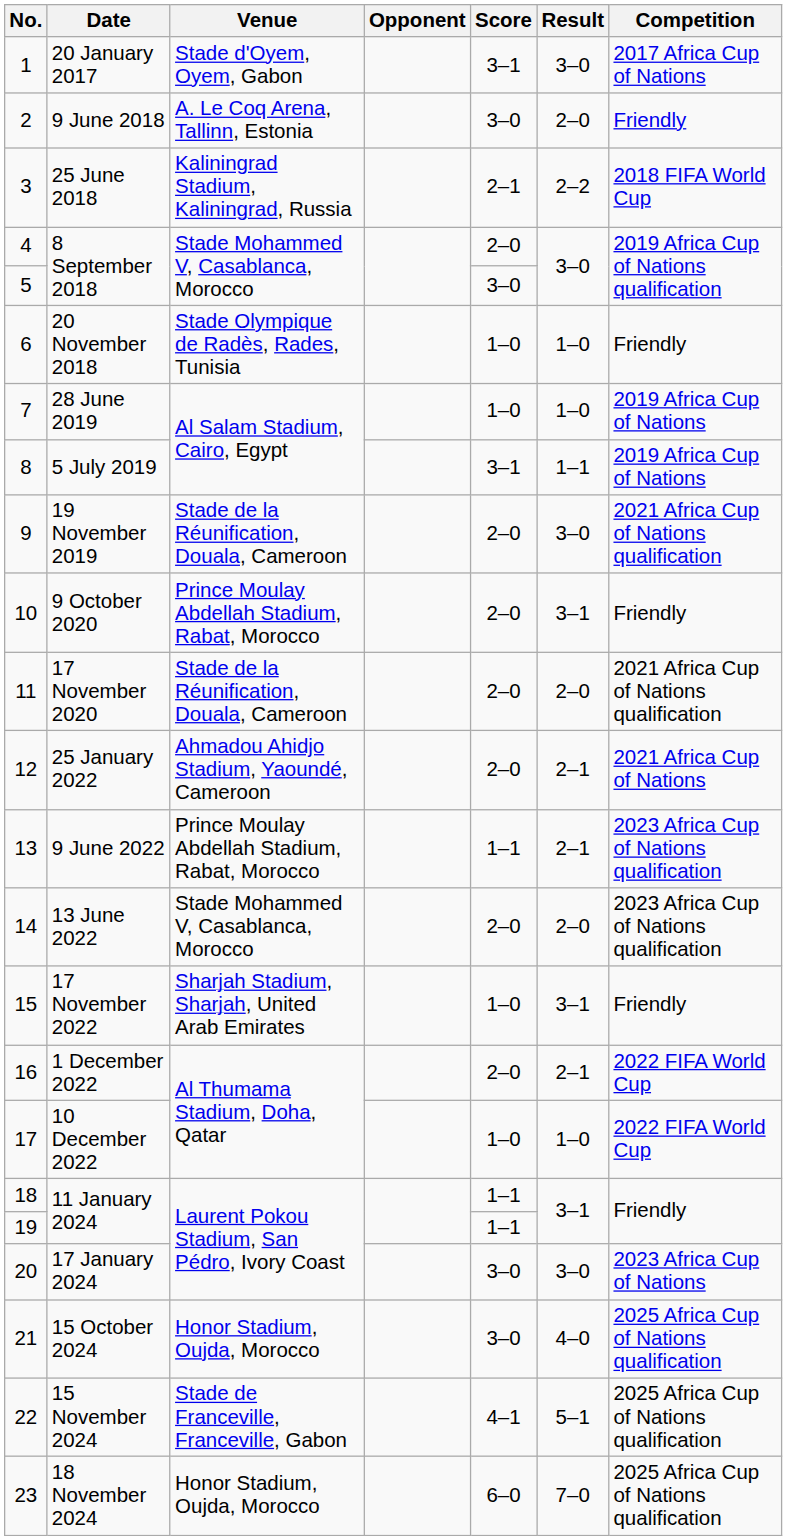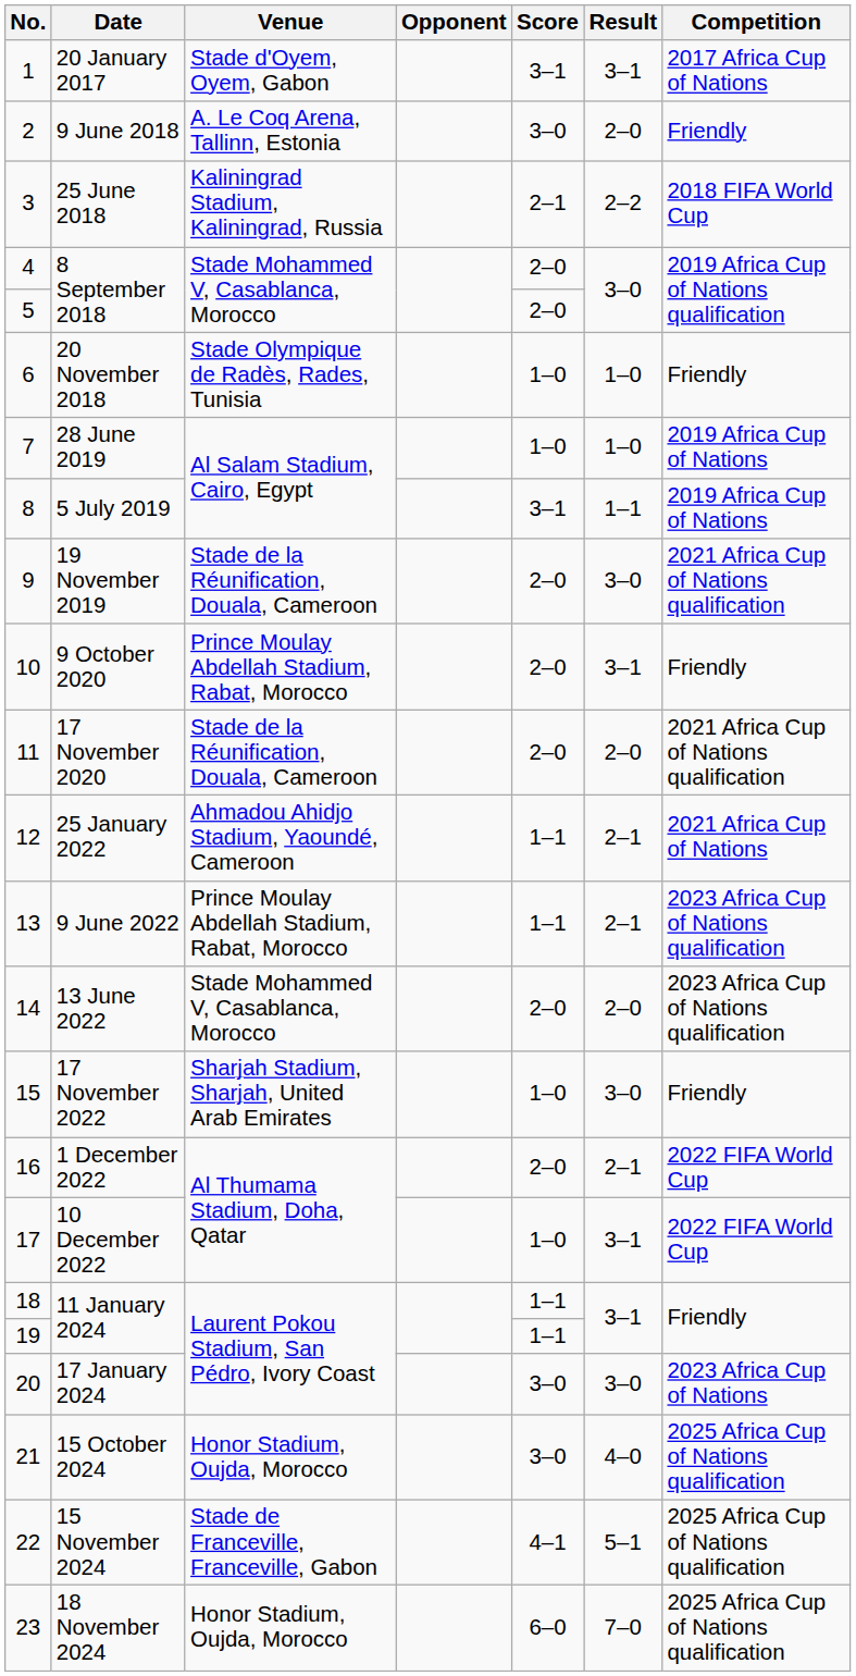20 January 2017 | Result: 3–0 -> 3–1
5 / 8 September 2018 | Score: 3–0 -> 2–0
25 January 2022 | Score: 2–0 -> 1–1
17 November 2022 | Result: 3–1 -> 3–0
10 December 2022 | Result: 1–0 -> 3–1
